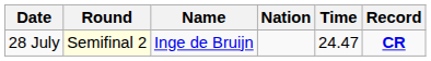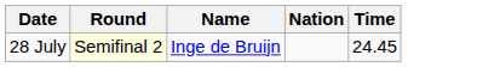- column: Record | CR
28 July | Time: 24.47 -> 24.45
